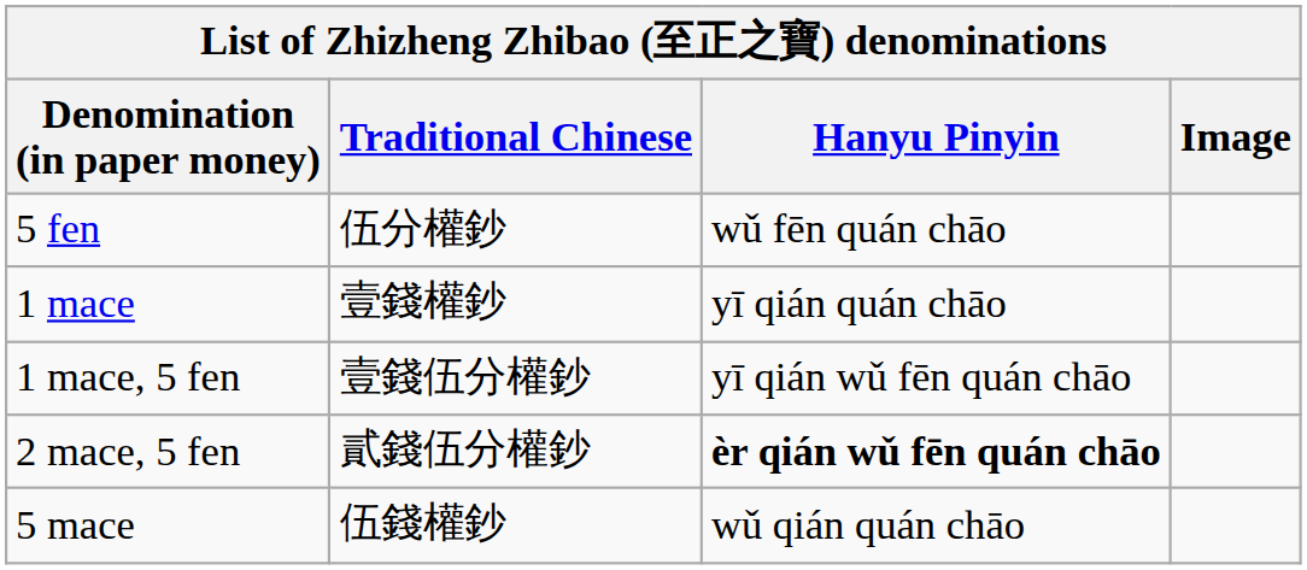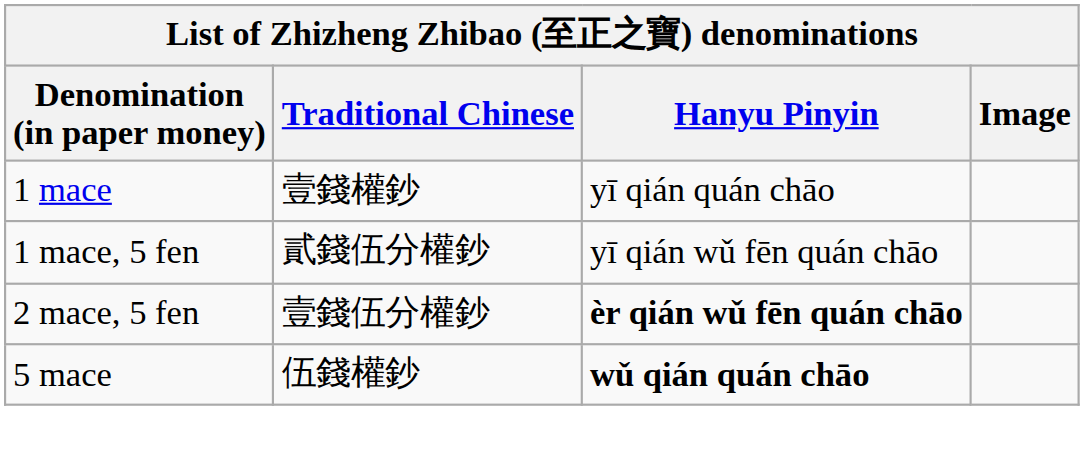- row: 5 fen | 伍分權鈔 | wǔ fēn quán chāo
1 mace, 5 fen | Traditional Chinese: 壹錢伍分權鈔 -> 貳錢伍分權鈔
2 mace, 5 fen | Traditional Chinese: 貳錢伍分權鈔 -> 壹錢伍分權鈔
5 mace | Hanyu Pinyin: normal -> bold
